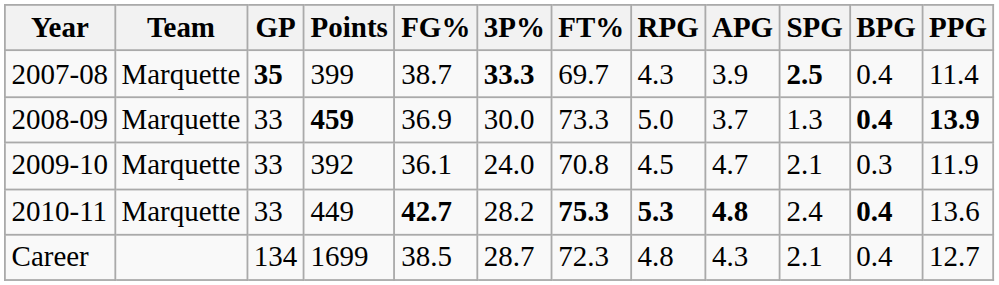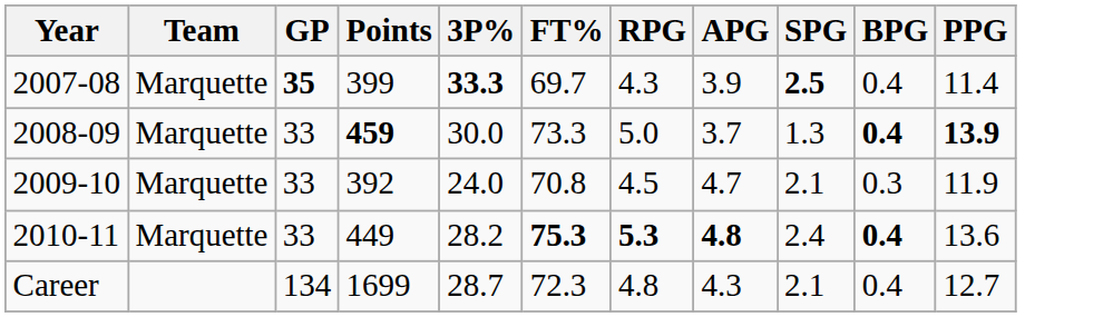- column: FG% | 38.7 | 36.9 | 36.1 | 42.7 | 38.5
